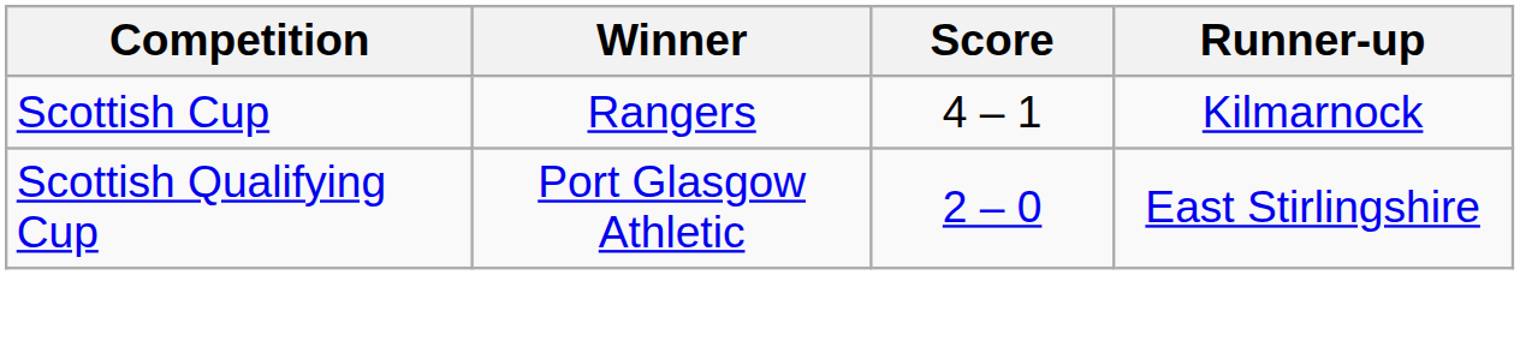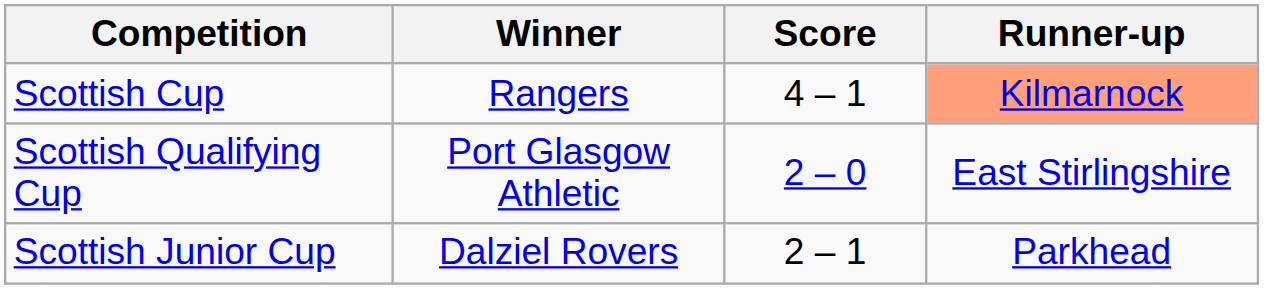Scottish Cup | Runner-up: no background -> lightsalmon background
+ row: Scottish Junior Cup | Dalziel Rovers | 2 – 1 | Parkhead
